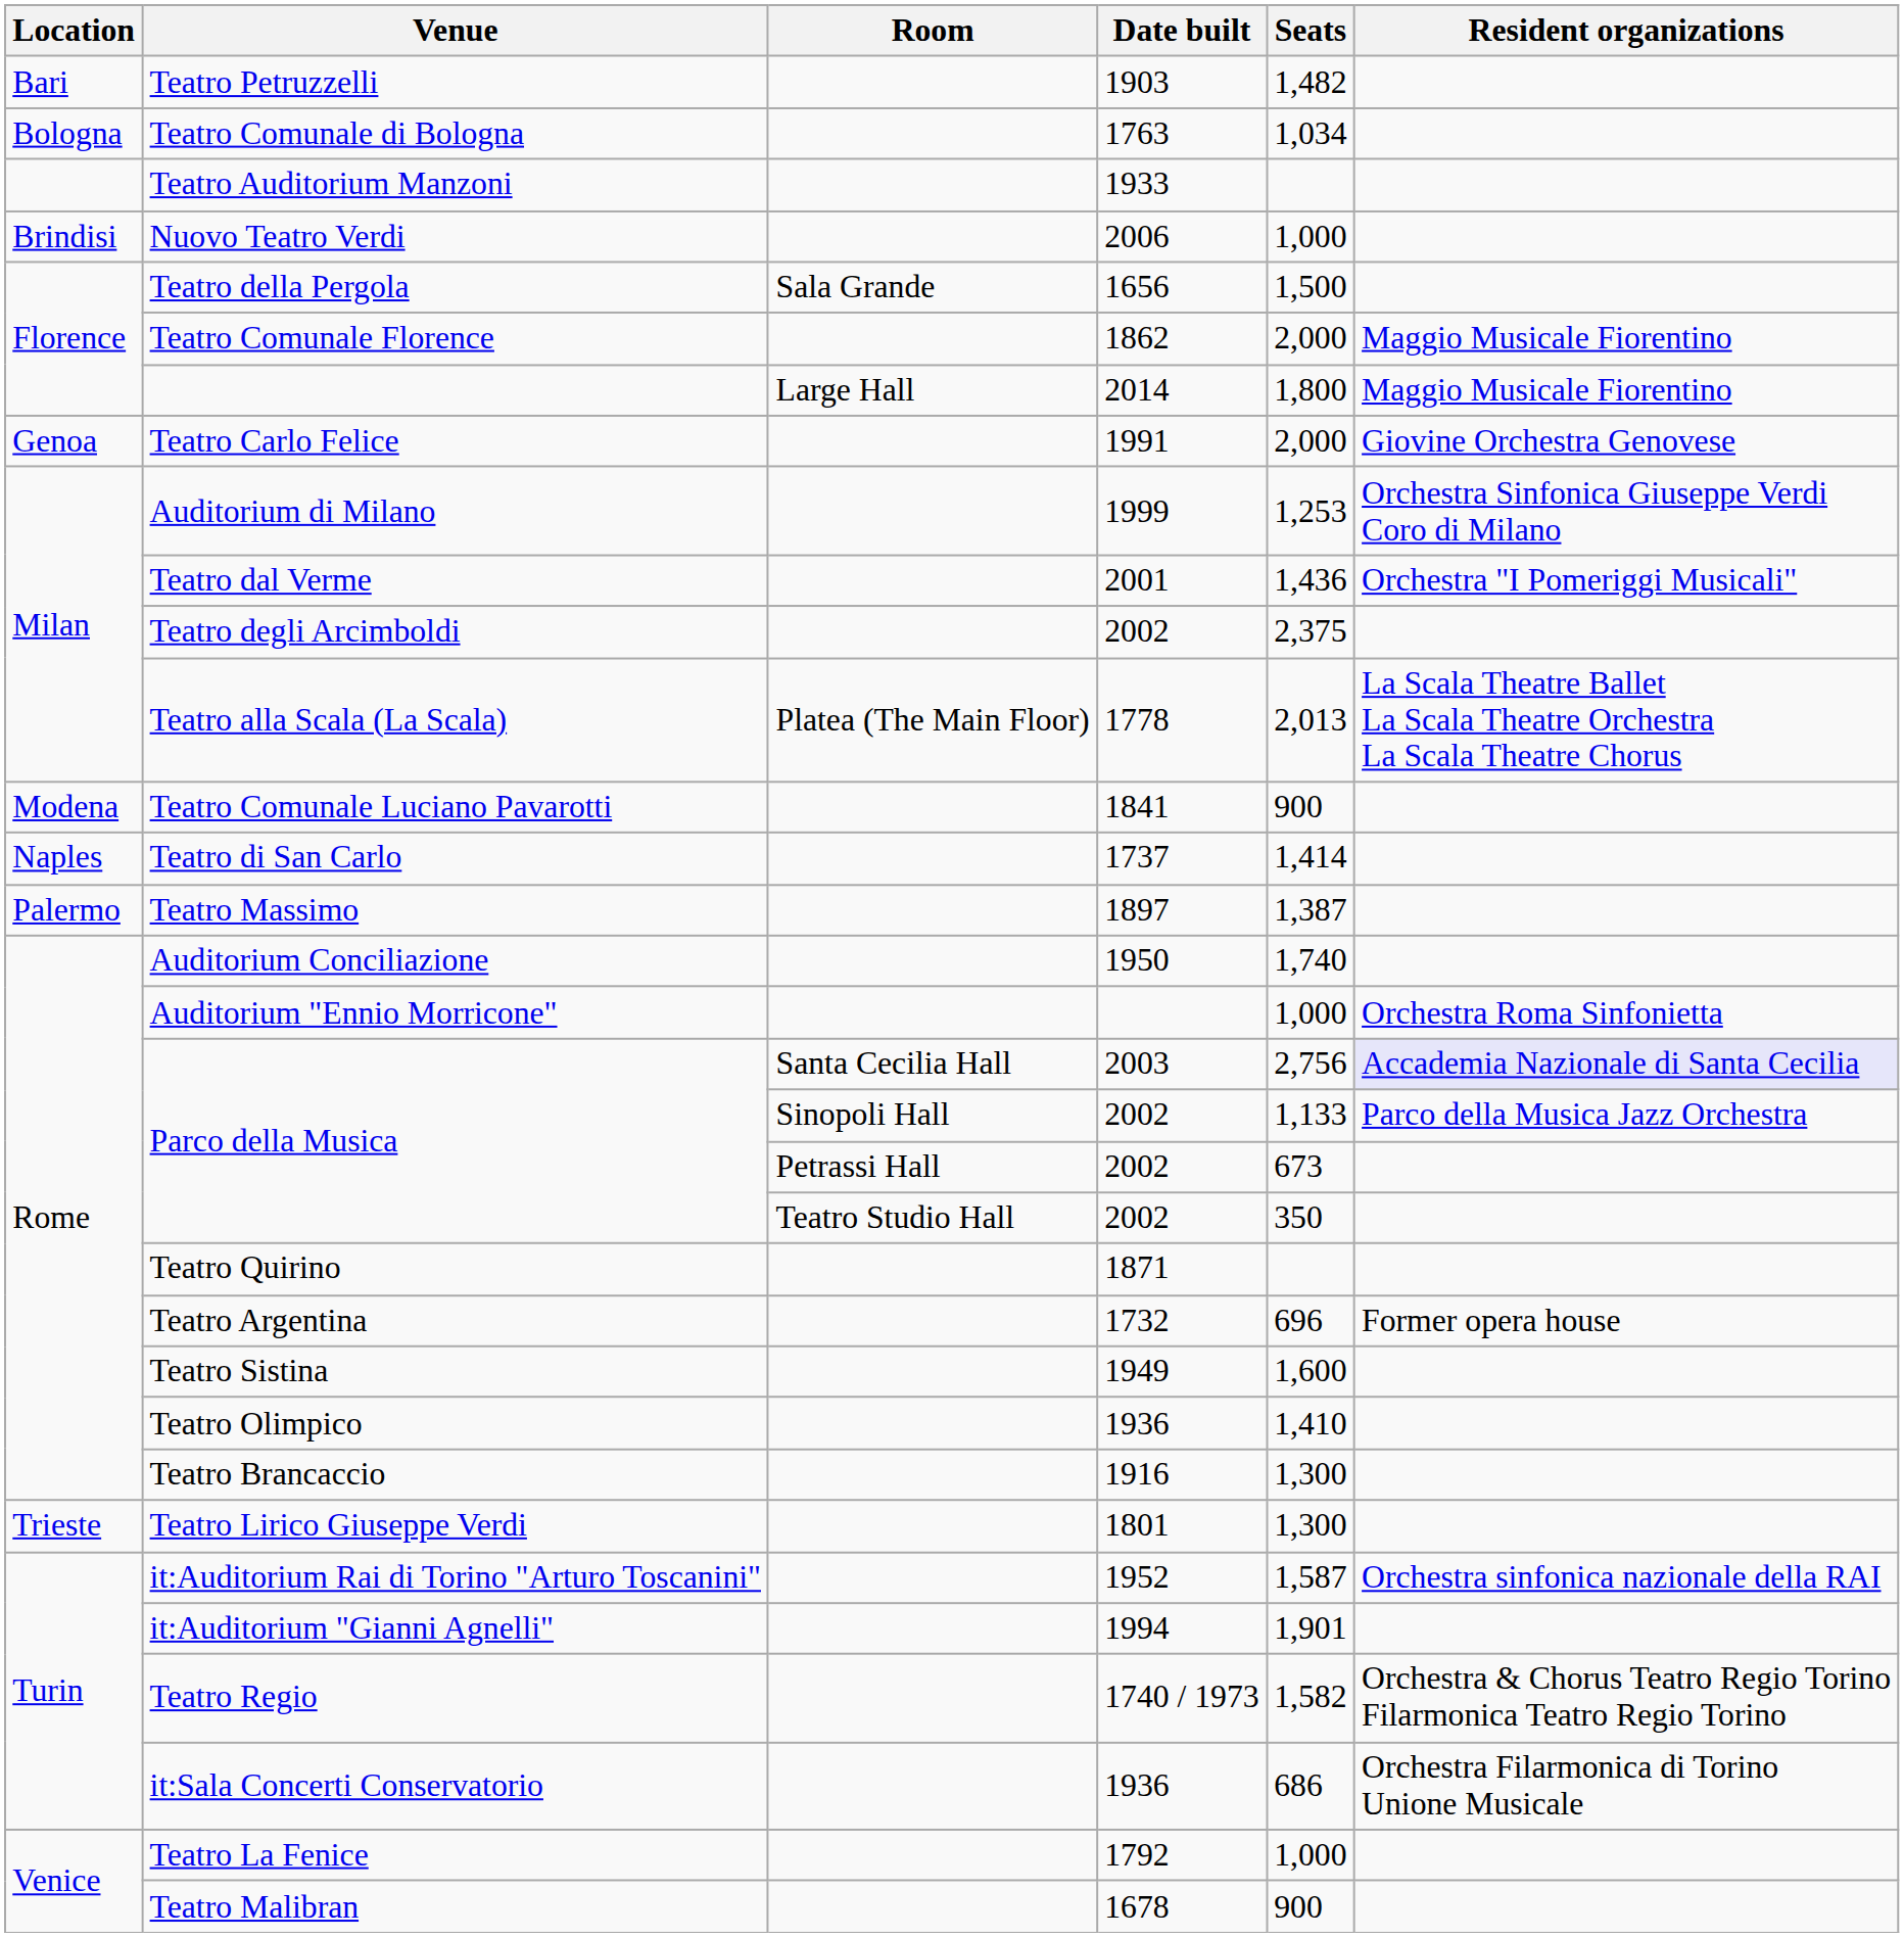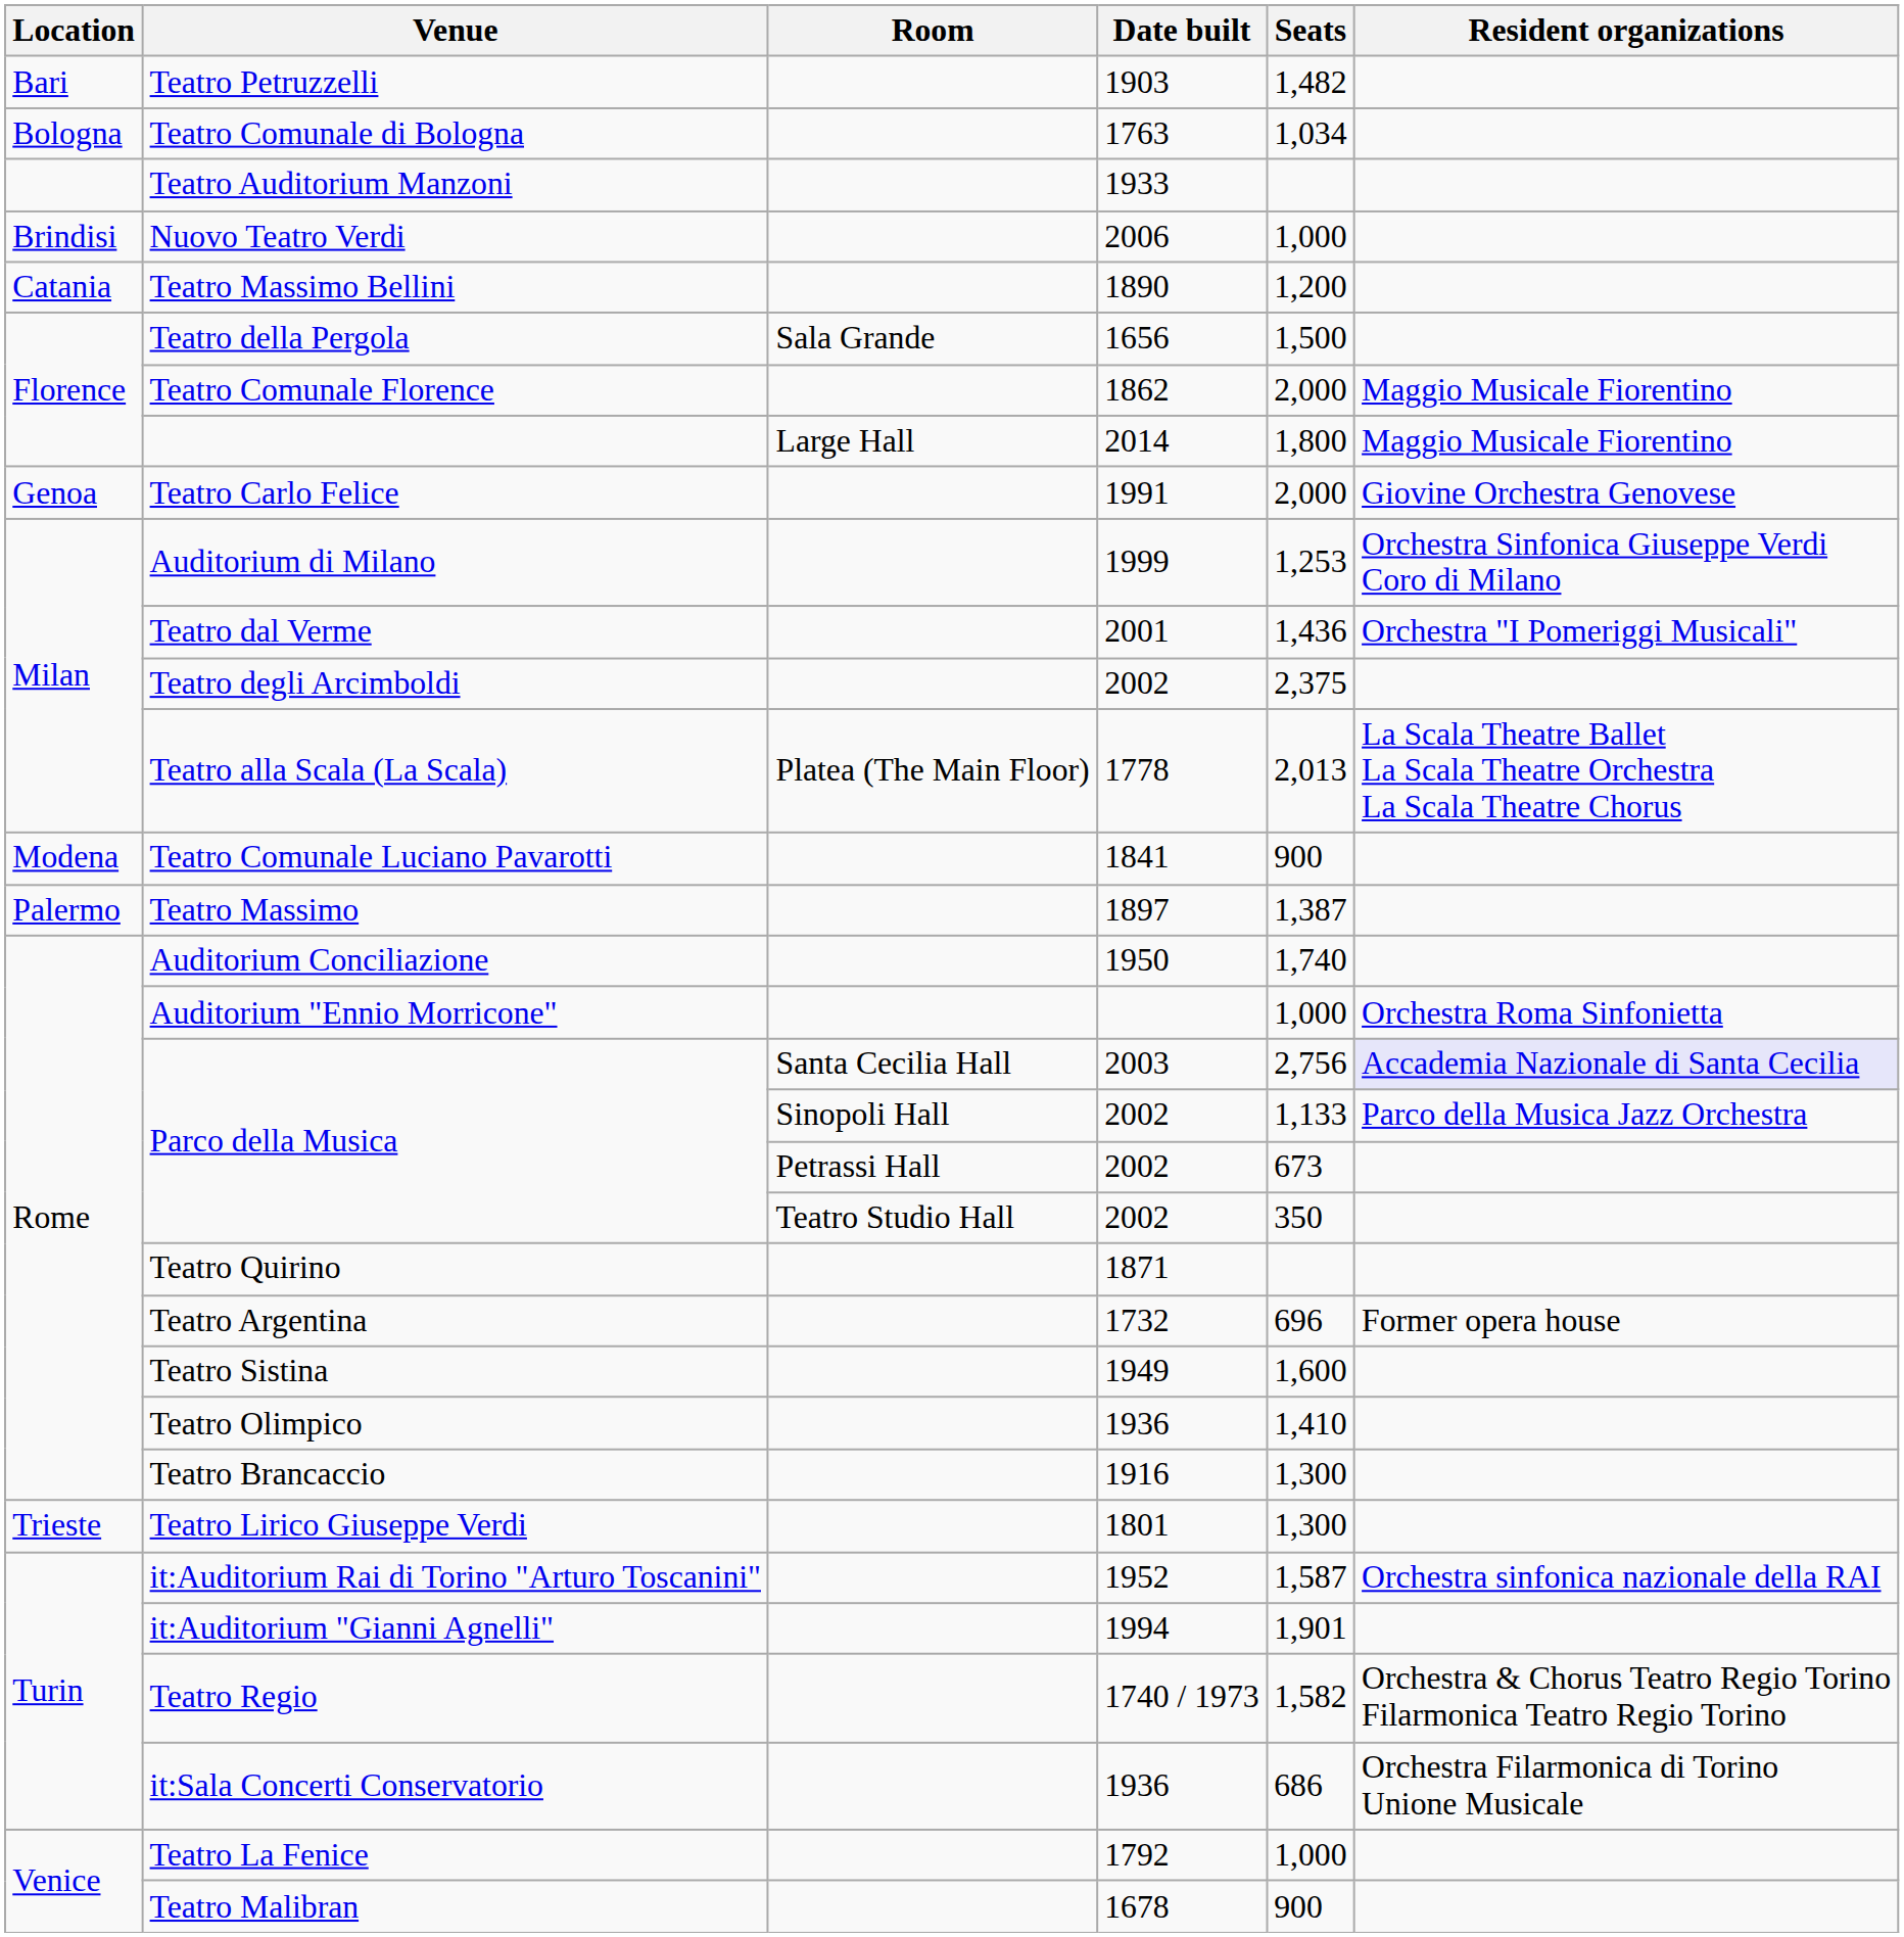+ row: Catania | Teatro Massimo Bellini | 1890 | 1,200
- row: Naples | Teatro di San Carlo | 1737 | 1,414
